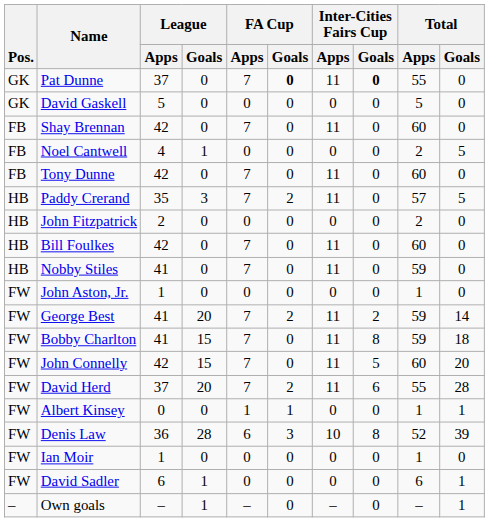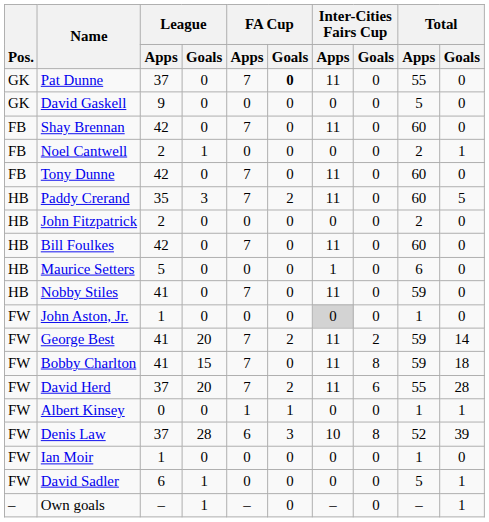Pat Dunne | Inter-Cities Fairs Cup / Goals: bold -> normal
David Gaskell | League / Apps: 5 -> 9
Noel Cantwell | League / Apps: 4 -> 2
Noel Cantwell | Total / Goals: 5 -> 1
Paddy Crerand | Total / Apps: 57 -> 60
+ row: HB | Maurice Setters | 5 | 0 | 0 | 0 | 1 | 0 | 6 | 0
John Aston, Jr. | Inter-Cities Fairs Cup / Apps: no background -> lightgrey background
- row: FW | John Connelly | 42 | 15 | 7 | 0 | 11 | 5 | 60 | 20
Denis Law | League / Apps: 36 -> 37
David Sadler | Total / Apps: 6 -> 5
